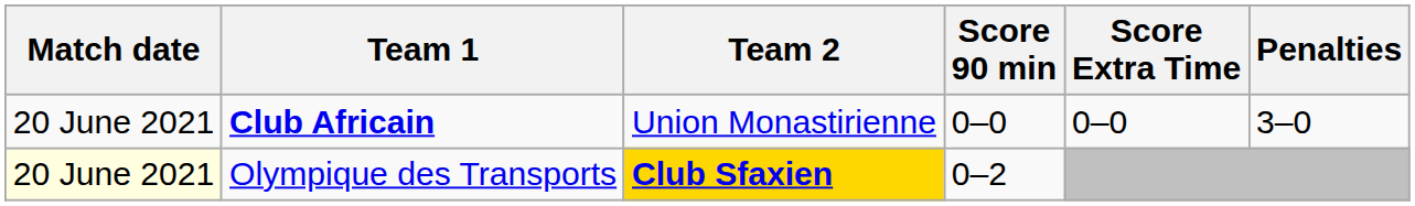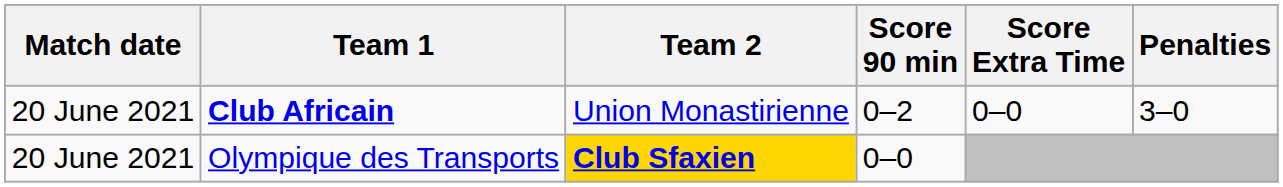Club Africain | Score 90 min: 0–0 -> 0–2
Olympique des Transports | Match date: lightyellow background -> no background
Olympique des Transports | Score 90 min: 0–2 -> 0–0
